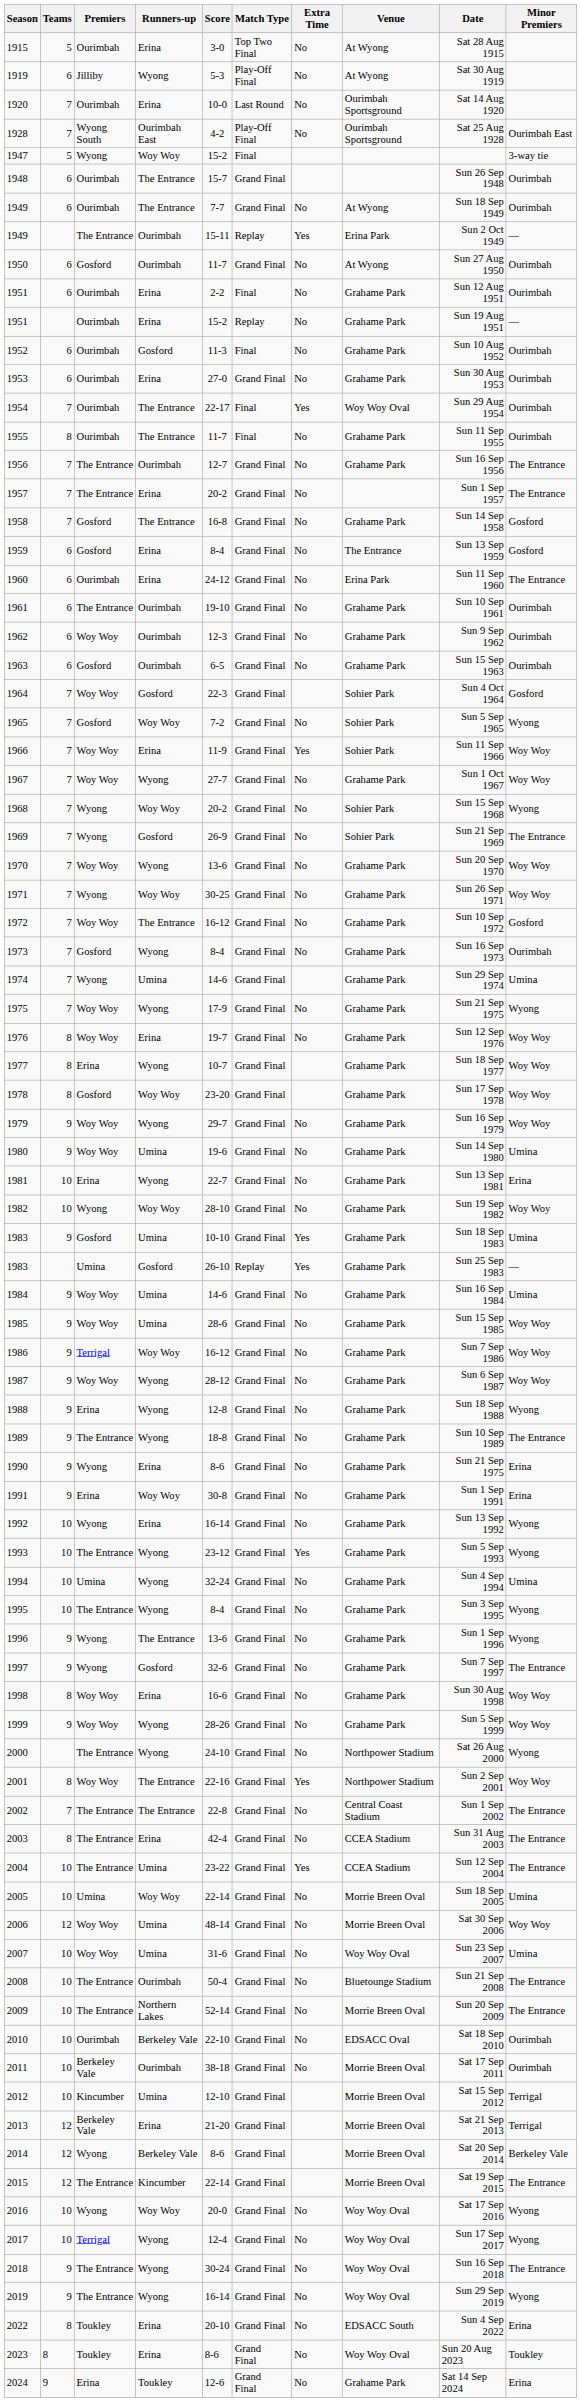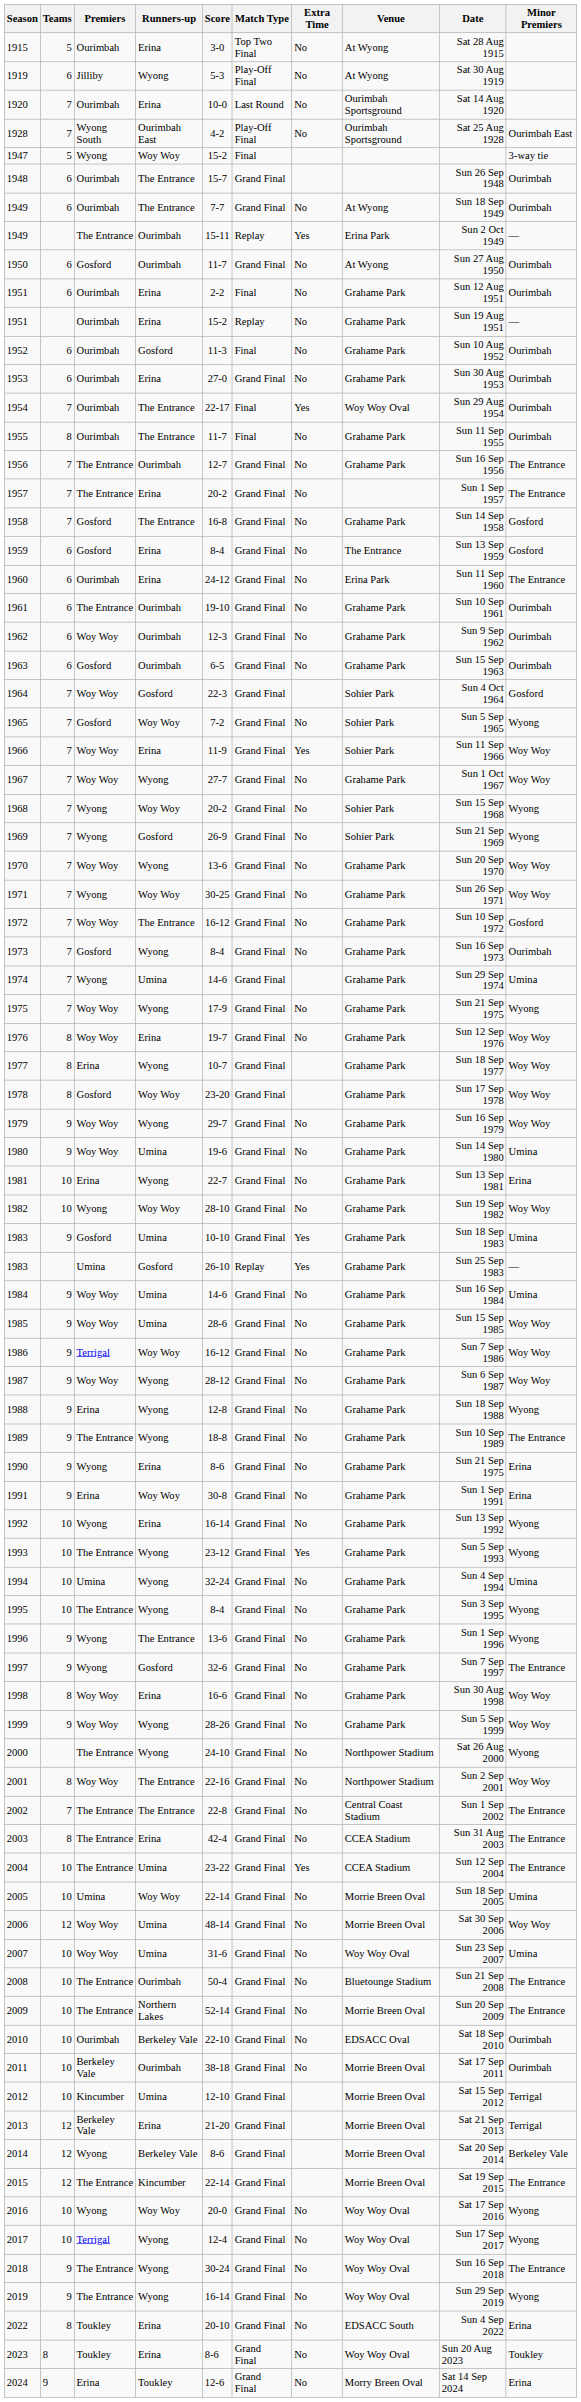1969 | Minor Premiers: The Entrance -> Wyong
2001 | Extra Time: Yes -> No
2024 | Venue: Grahame Park -> Morry Breen Oval
